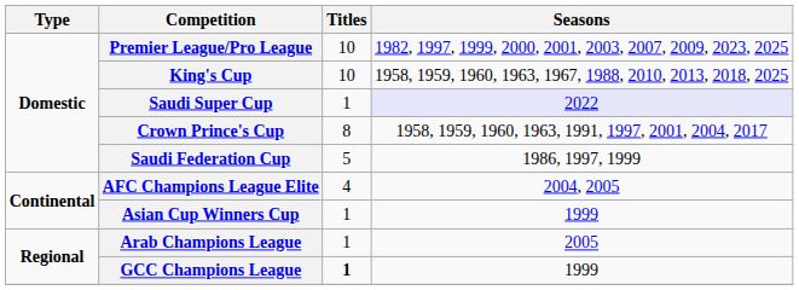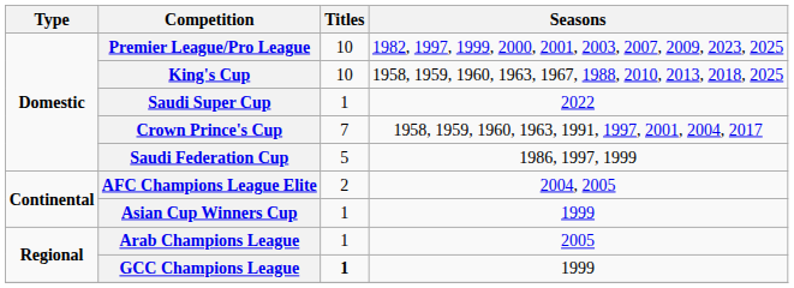Saudi Super Cup | Seasons: lavender background -> no background
Crown Prince's Cup | Titles: 8 -> 7
AFC Champions League Elite | Titles: 4 -> 2
